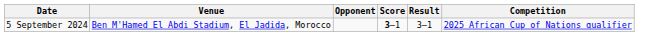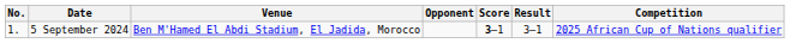+ column: No. | 1.
